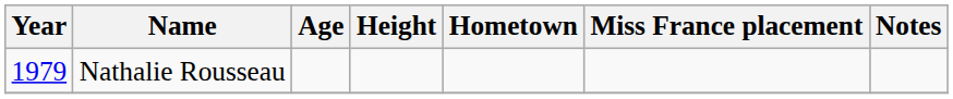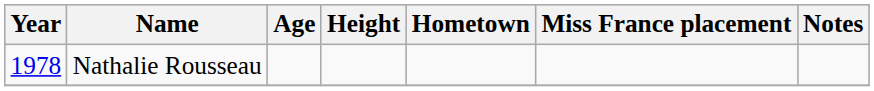Nathalie Rousseau | Year: 1979 -> 1978
